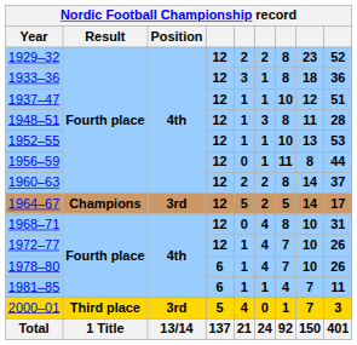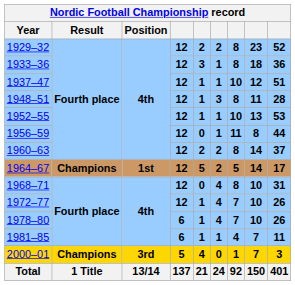1964–67 | Position: 3rd -> 1st
2000–01 | Result: Third place -> Champions
